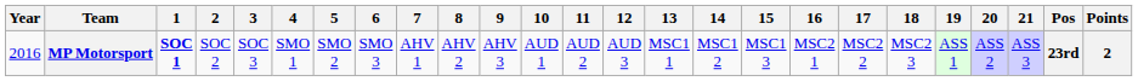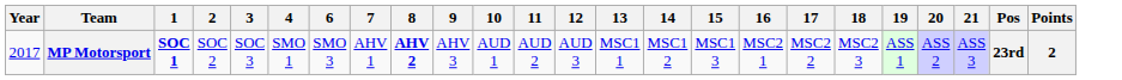- column: 5 | SMO 2
MP Motorsport | Year: 2016 -> 2017
MP Motorsport | 8: normal -> bold
